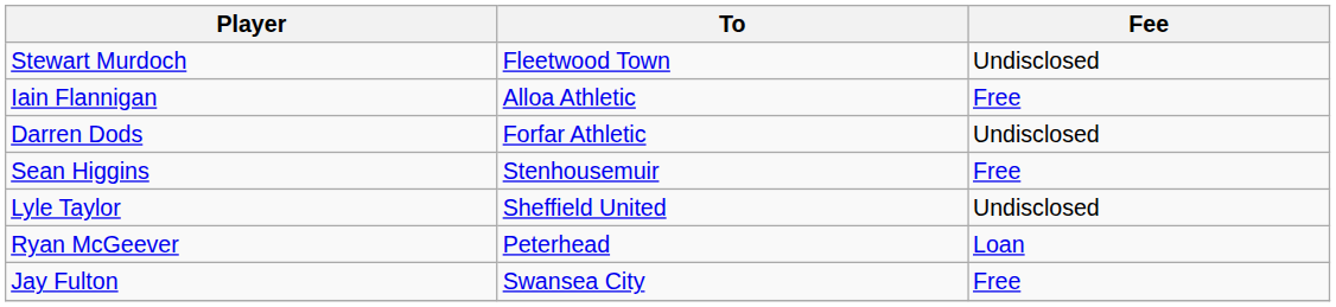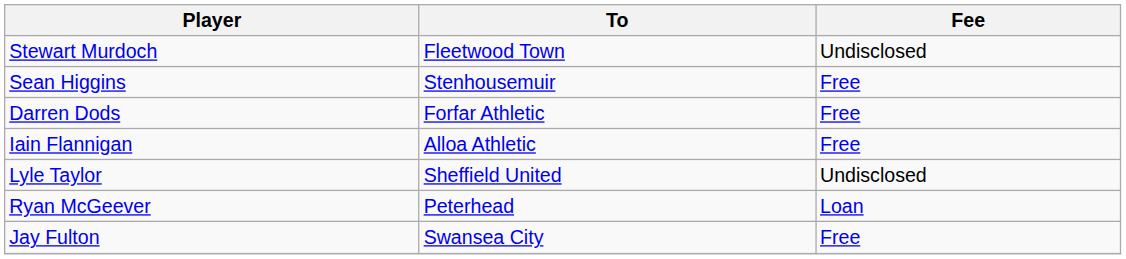rows swapped: Iain Flannigan <-> Sean Higgins
Darren Dods | Fee: Undisclosed -> Free
